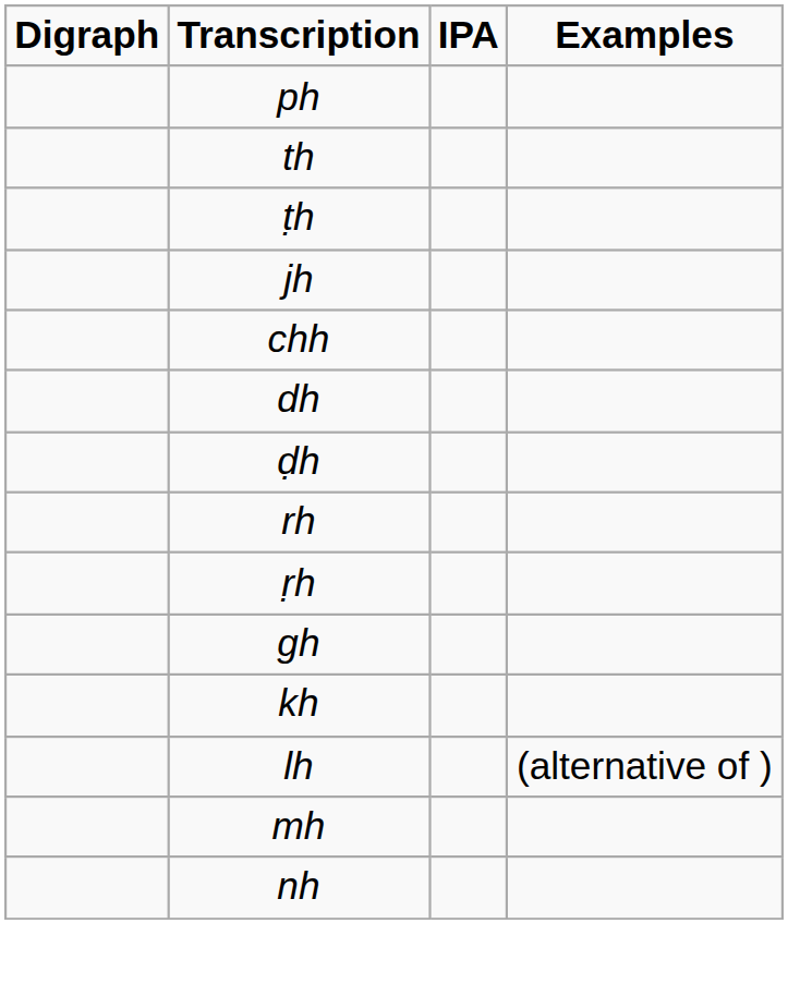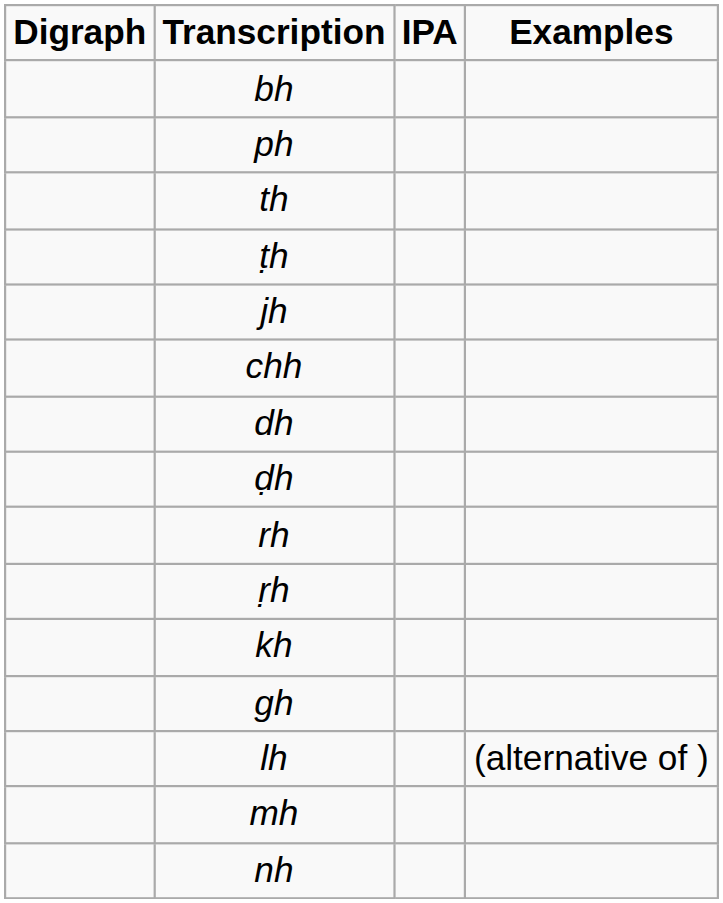+ row: bh
rows swapped: kh <-> gh
